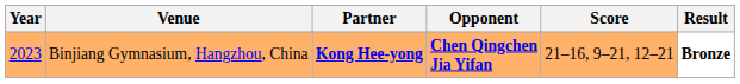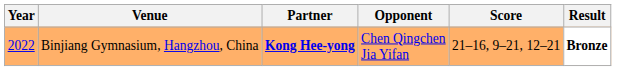Binjiang Gymnasium, Hangzhou, China | Year: 2023 -> 2022
Binjiang Gymnasium, Hangzhou, China | Opponent: bold -> normal
